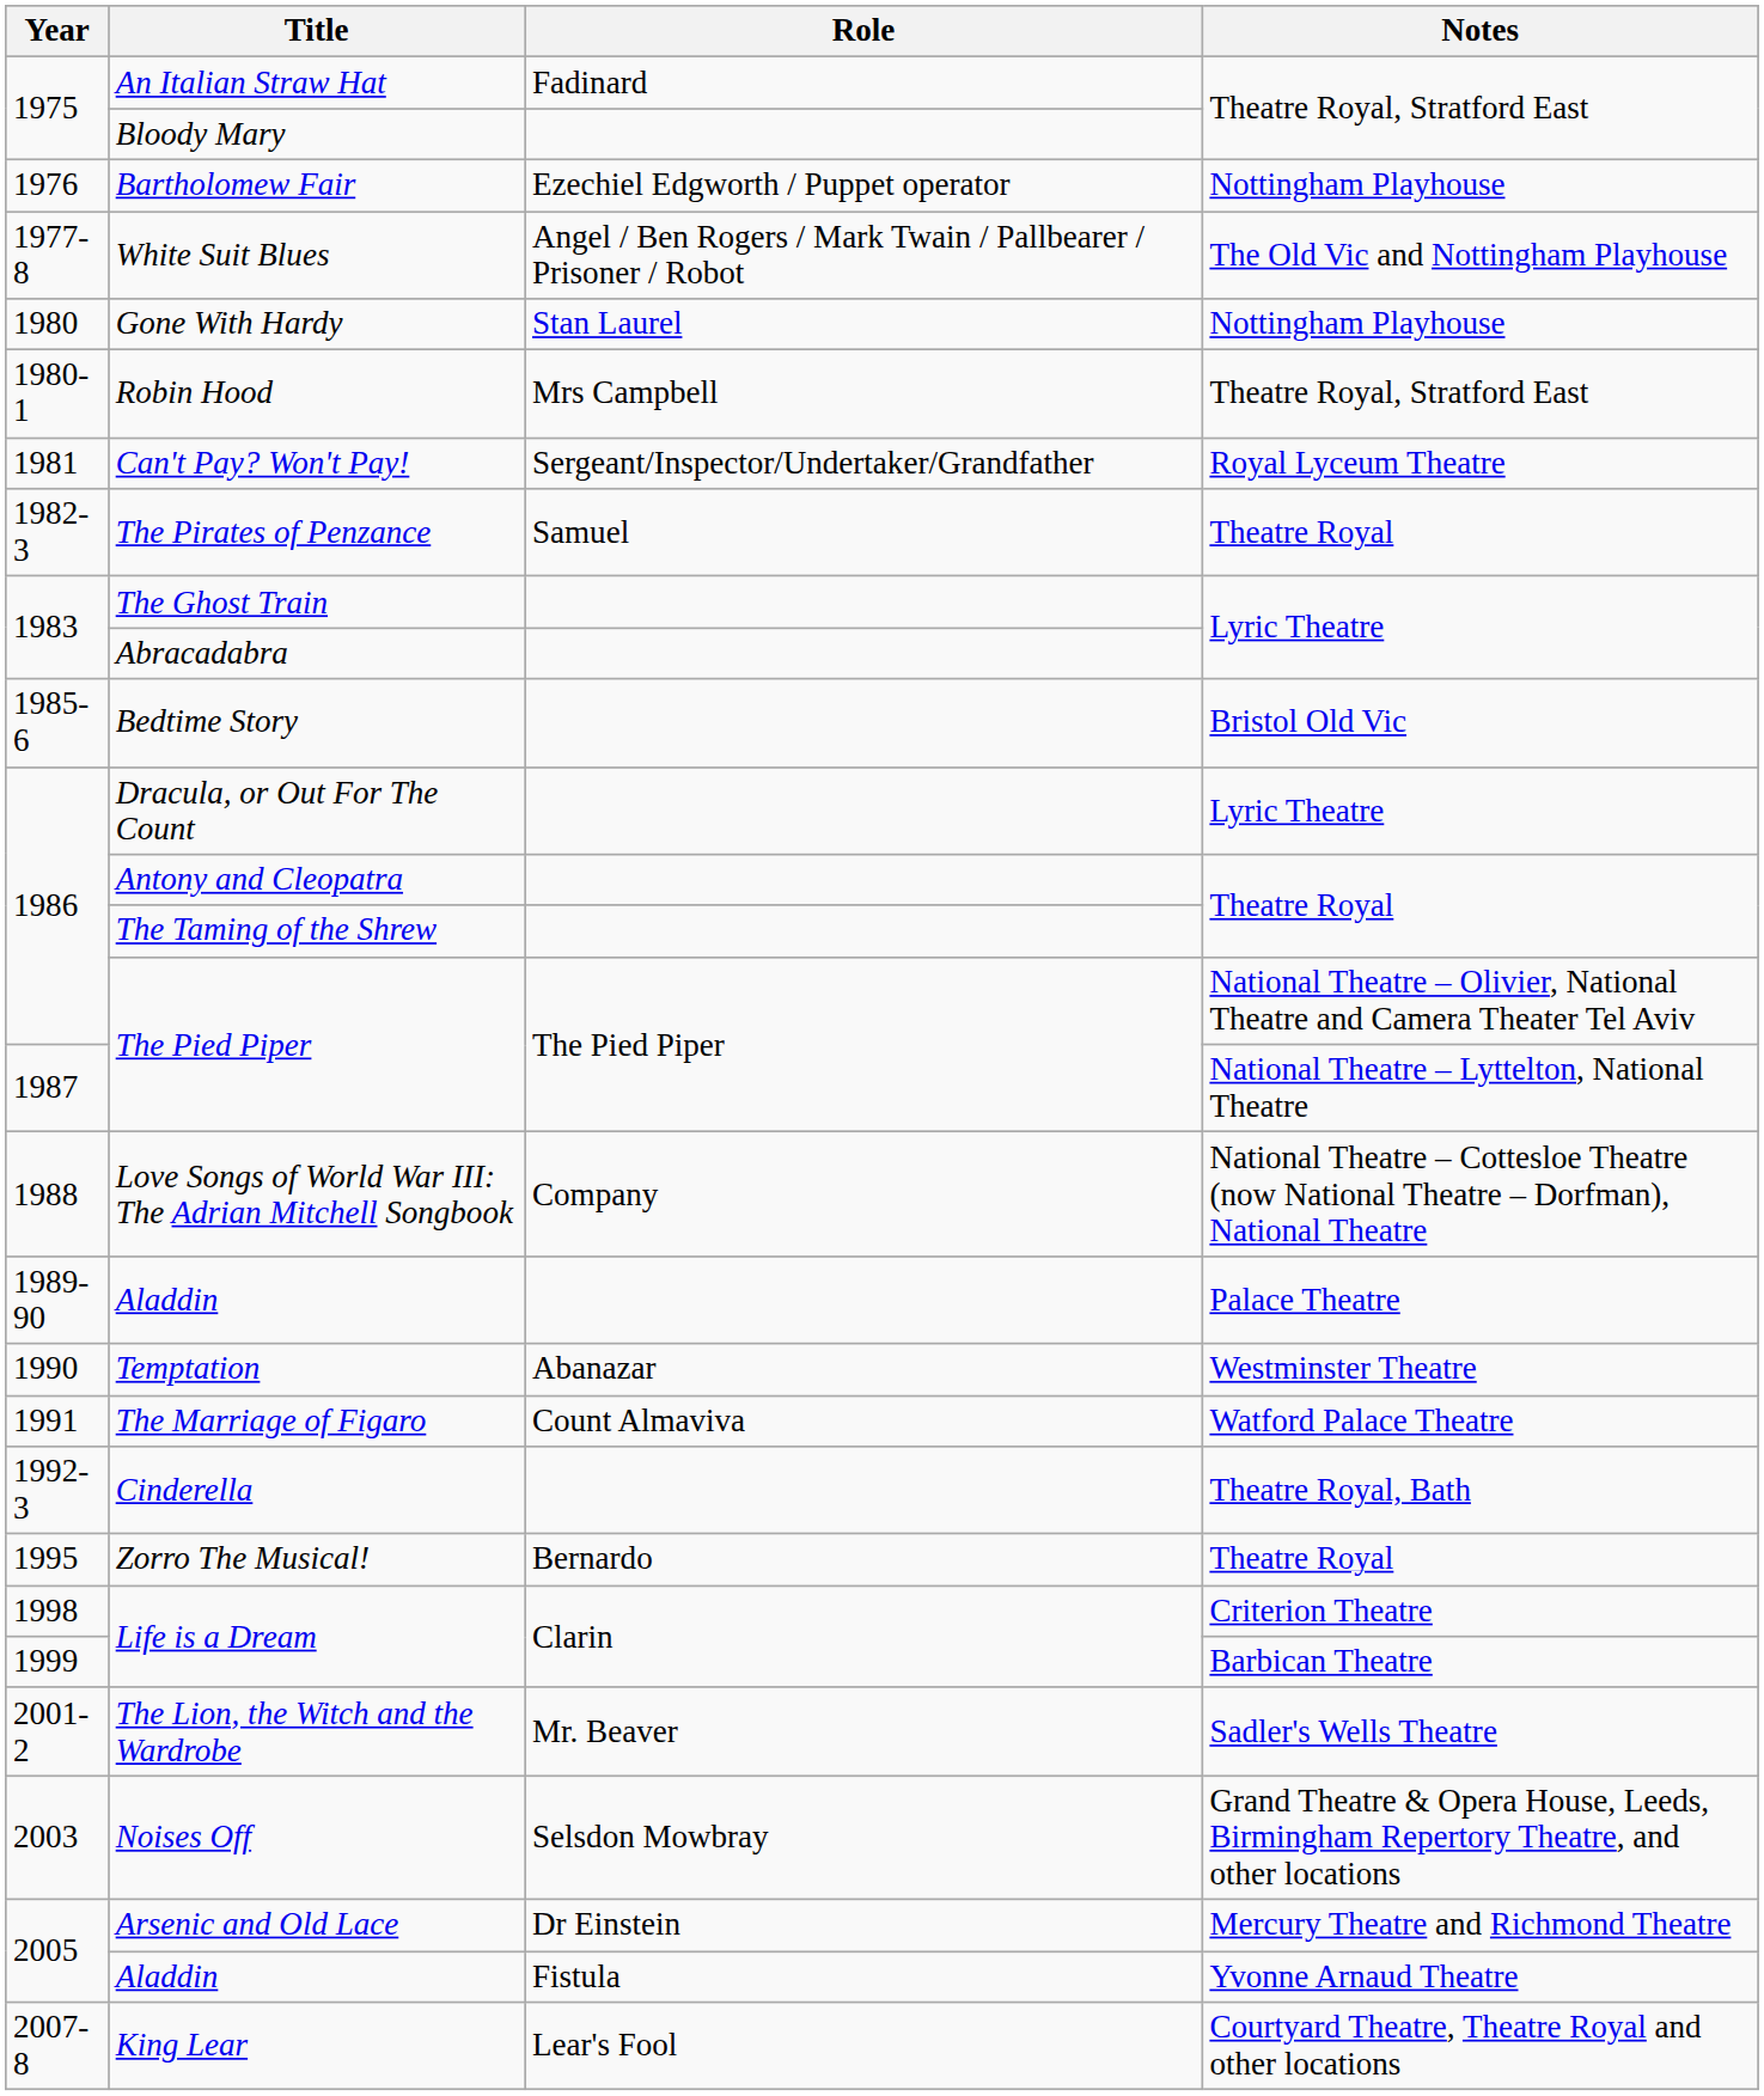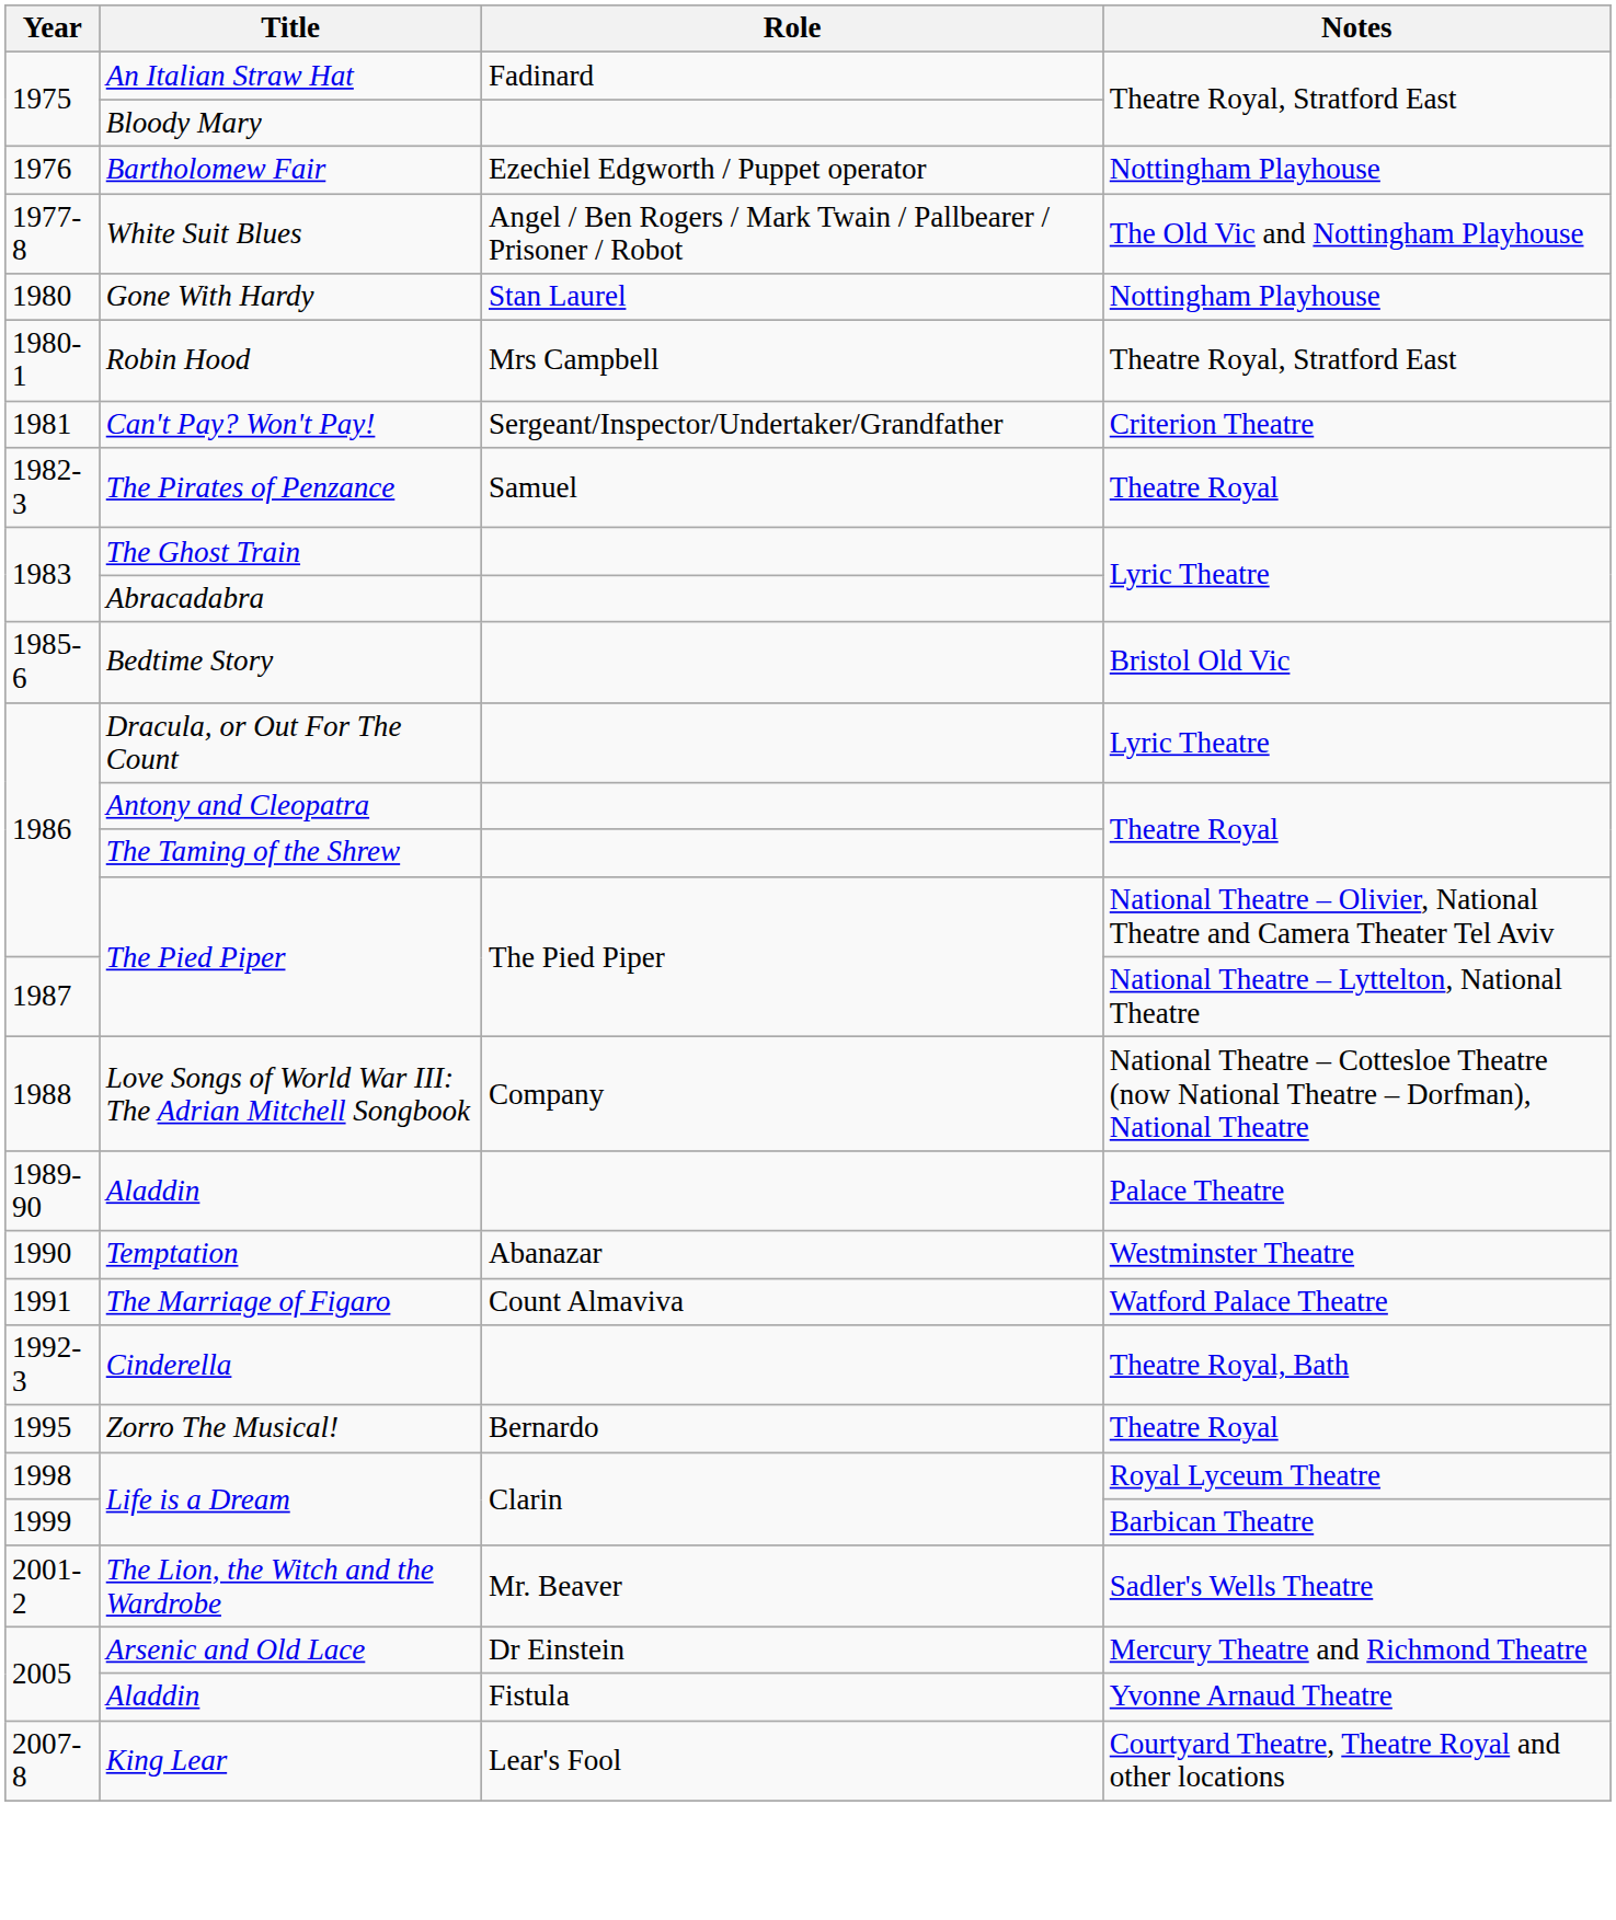Can't Pay? Won't Pay! | Notes: Royal Lyceum Theatre -> Criterion Theatre
1998 / Life is a Dream | Notes: Criterion Theatre -> Royal Lyceum Theatre
- row: 2003 | Noises Off | Selsdon Mowbray | Grand Theatre & Opera House, Leeds, Birmingham Repertory Theatre, and other locations
